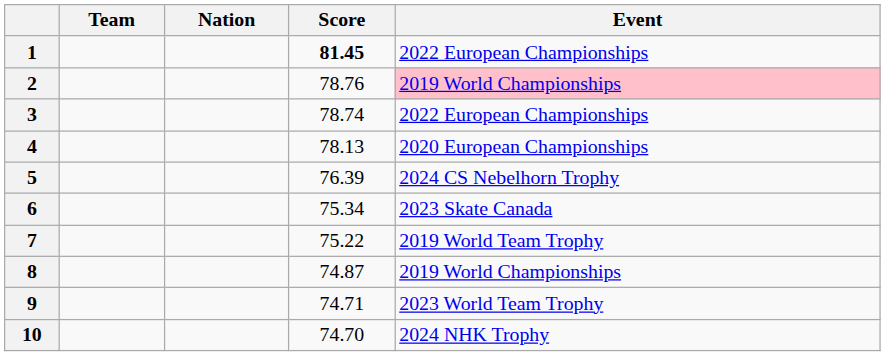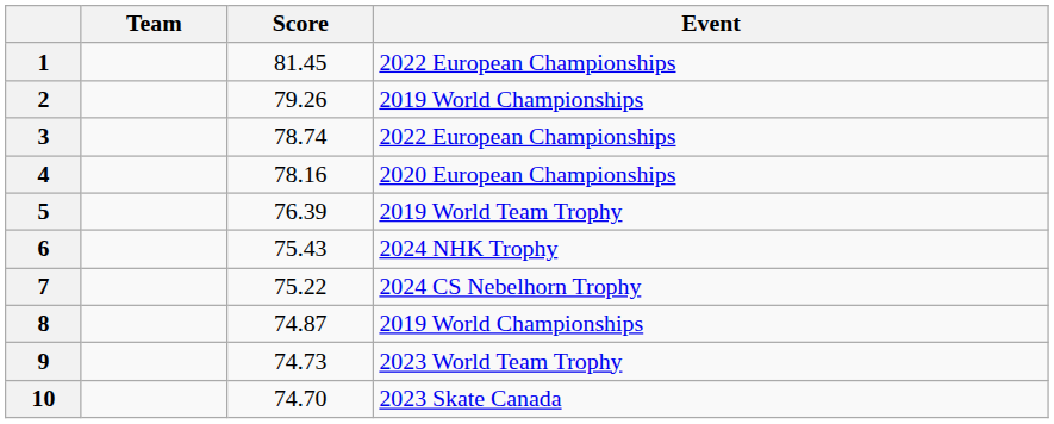- column: Nation
1 | Score: bold -> normal
2 | Score: 78.76 -> 79.26
2 | Event: pink background -> no background
4 | Score: 78.13 -> 78.16
5 | Event: 2024 CS Nebelhorn Trophy -> 2019 World Team Trophy
6 | Score: 75.34 -> 75.43
6 | Event: 2023 Skate Canada -> 2024 NHK Trophy
7 | Event: 2019 World Team Trophy -> 2024 CS Nebelhorn Trophy
9 | Score: 74.71 -> 74.73
10 | Event: 2024 NHK Trophy -> 2023 Skate Canada
